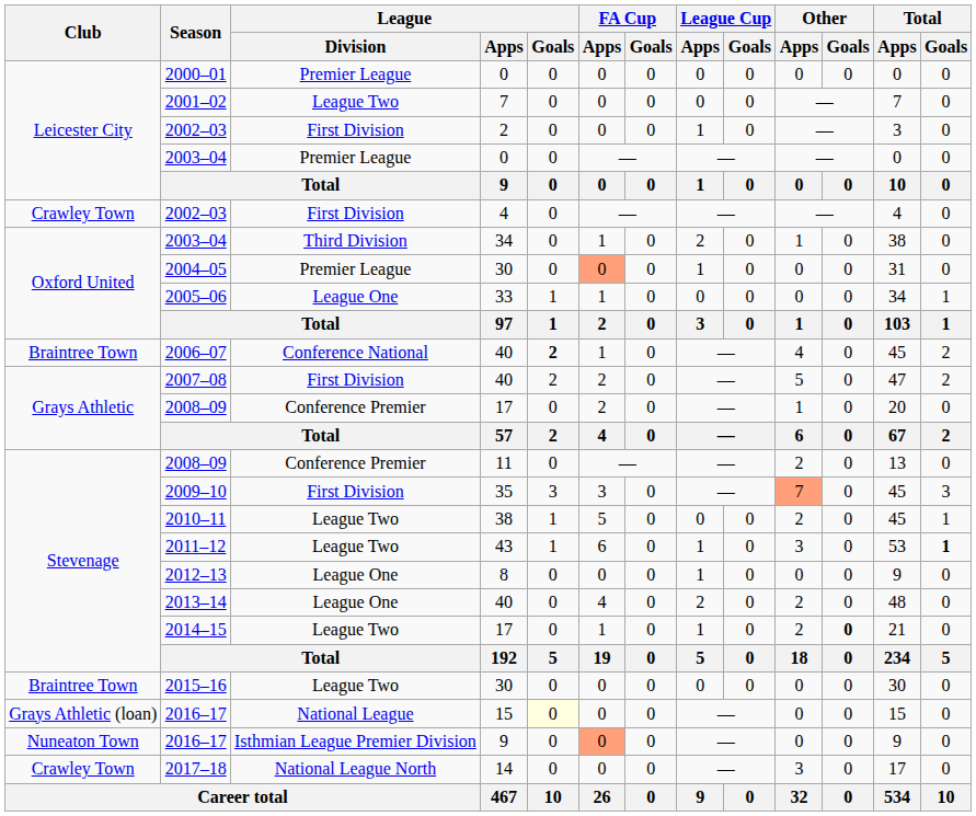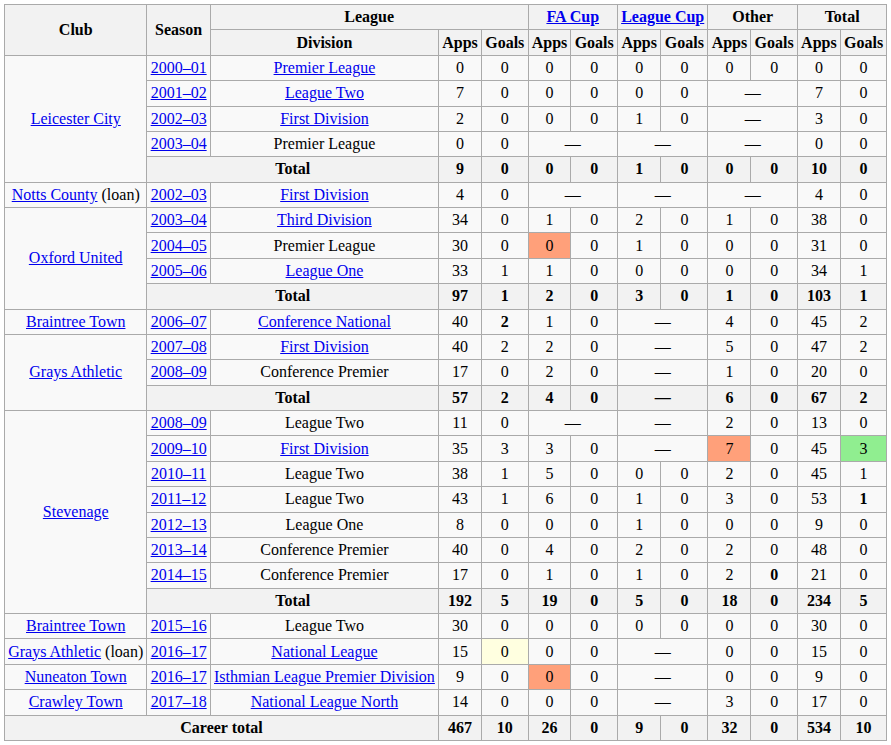2002–03 / 4 | Club: Crawley Town -> Notts County (loan)
2008–09 / 11 | League / Division: Conference Premier -> League Two
2009–10 | Total / Goals: no background -> lightgreen background
2013–14 | League / Division: League One -> Conference Premier
2014–15 | League / Division: League Two -> Conference Premier
